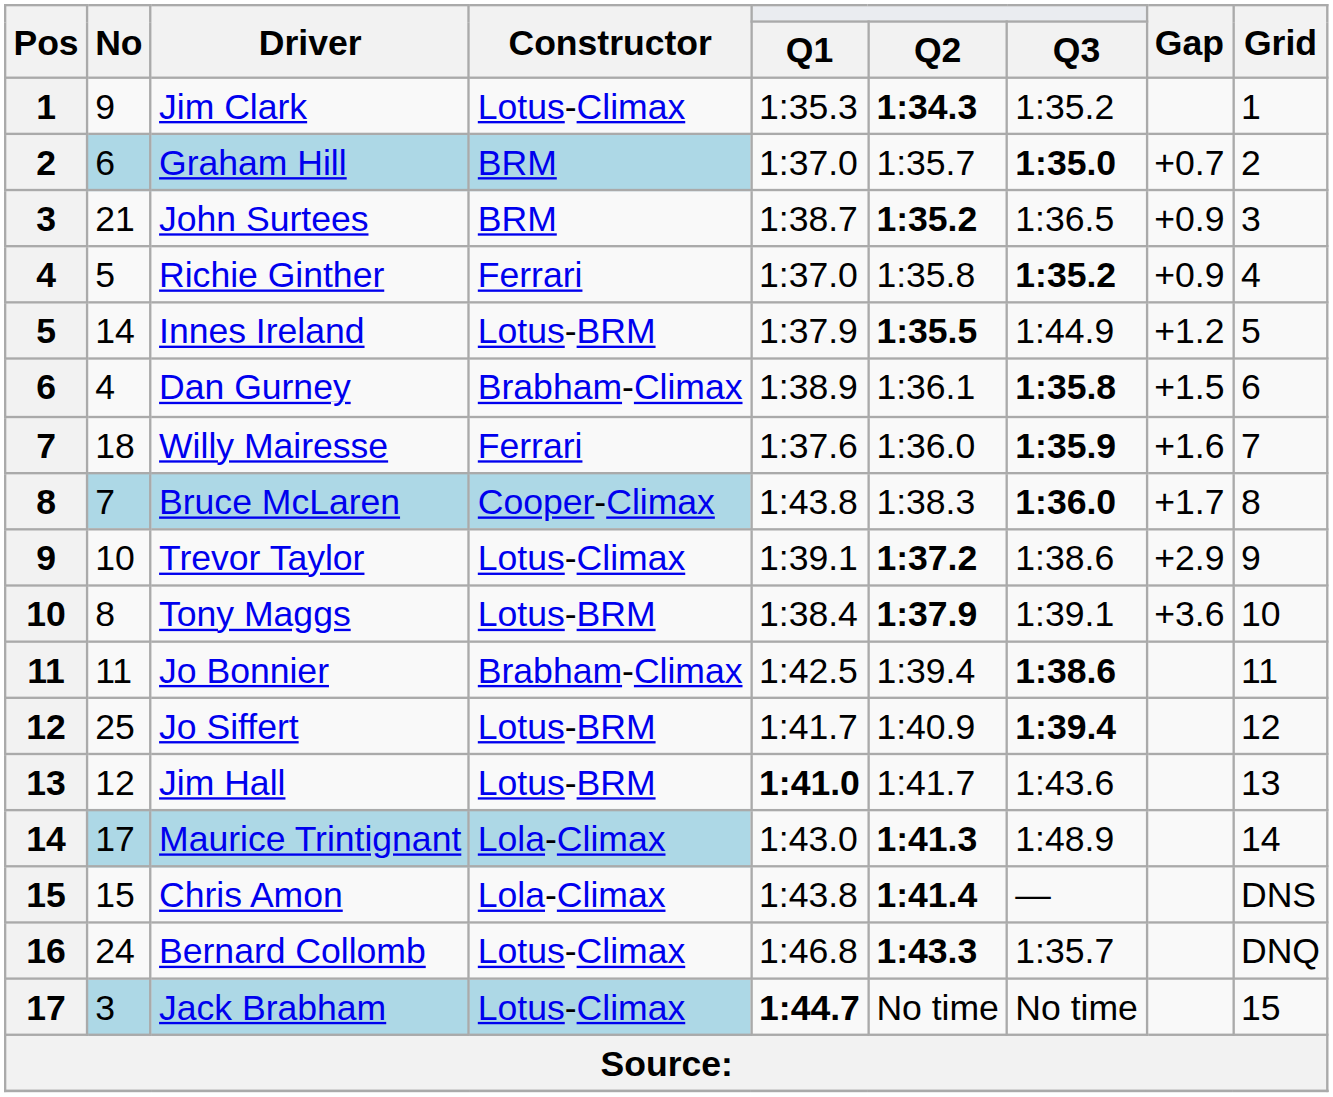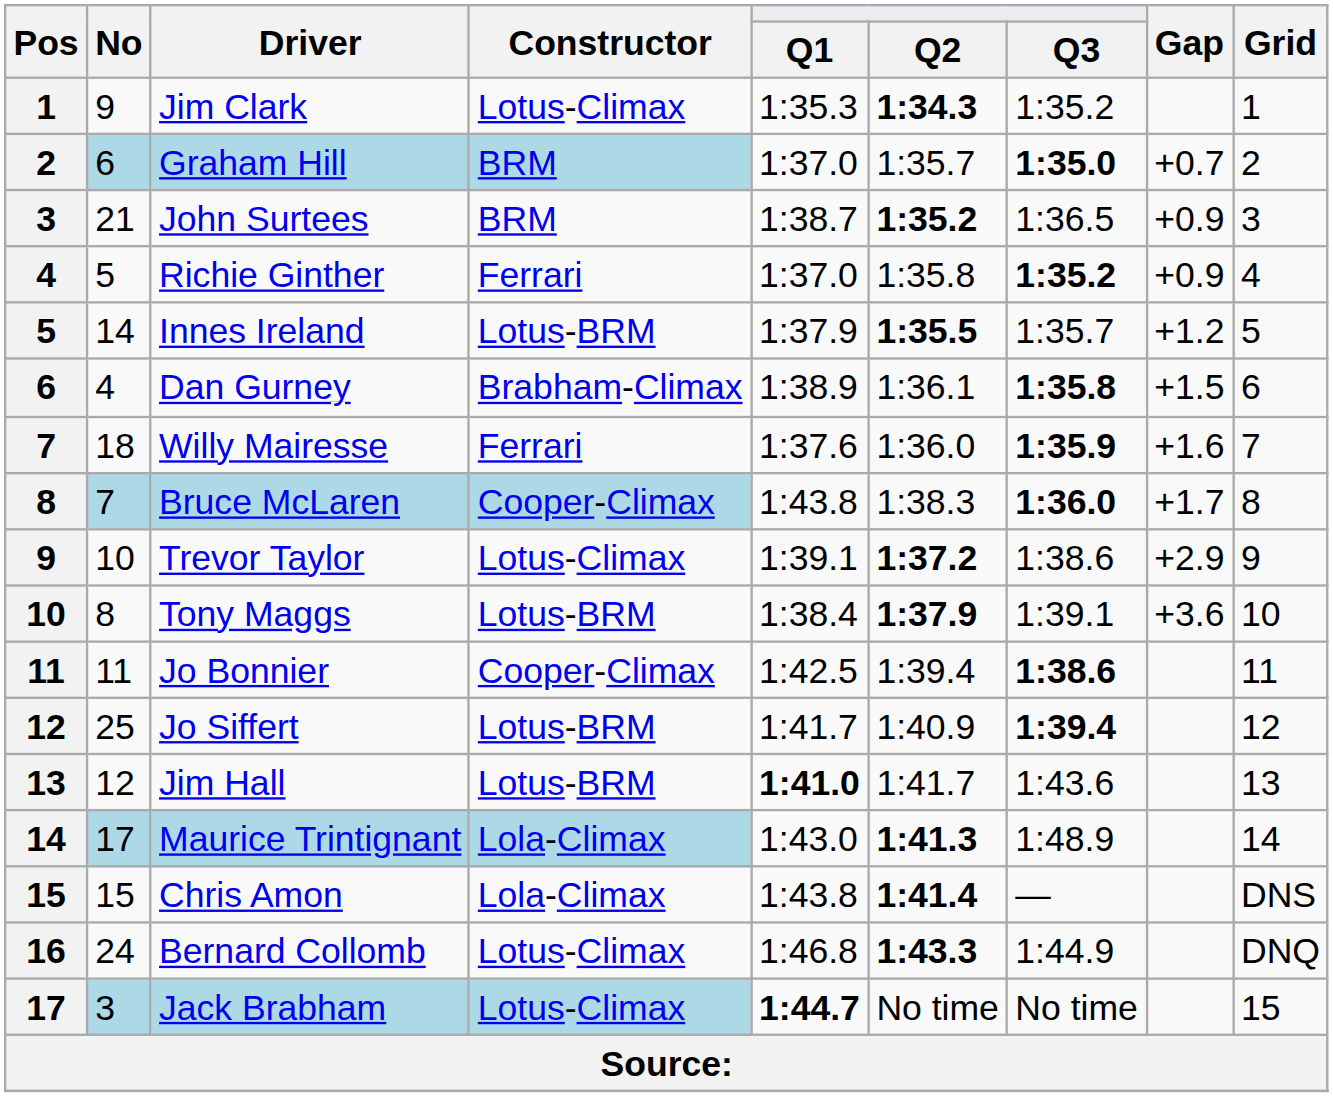Innes Ireland | Q3: 1:44.9 -> 1:35.7
Jo Bonnier | Constructor: Brabham-Climax -> Cooper-Climax
Bernard Collomb | Q3: 1:35.7 -> 1:44.9
